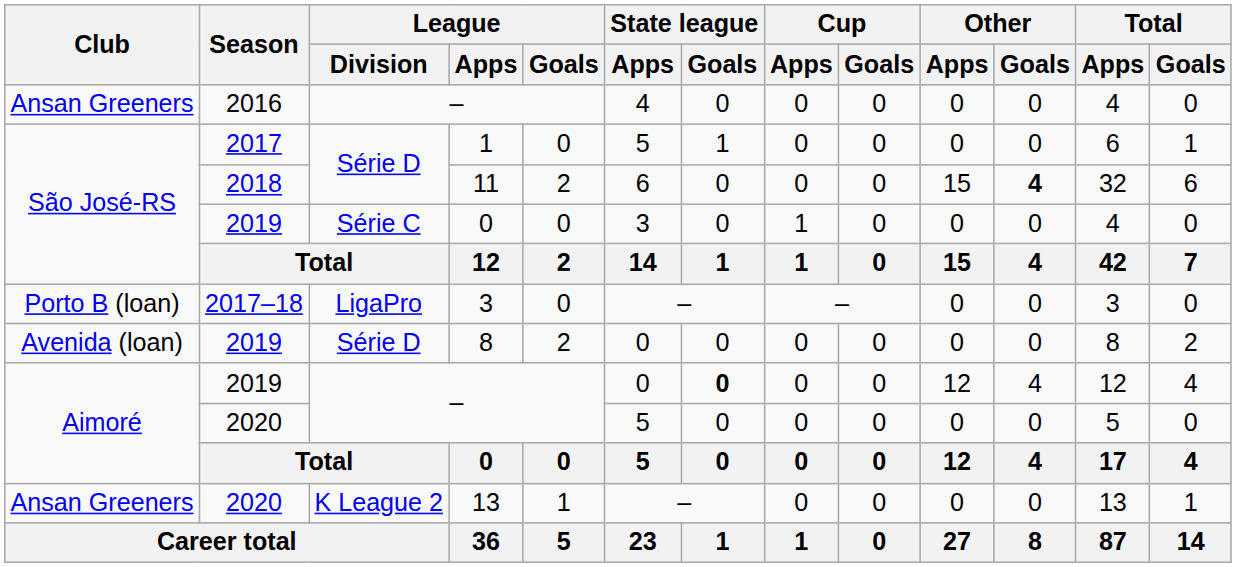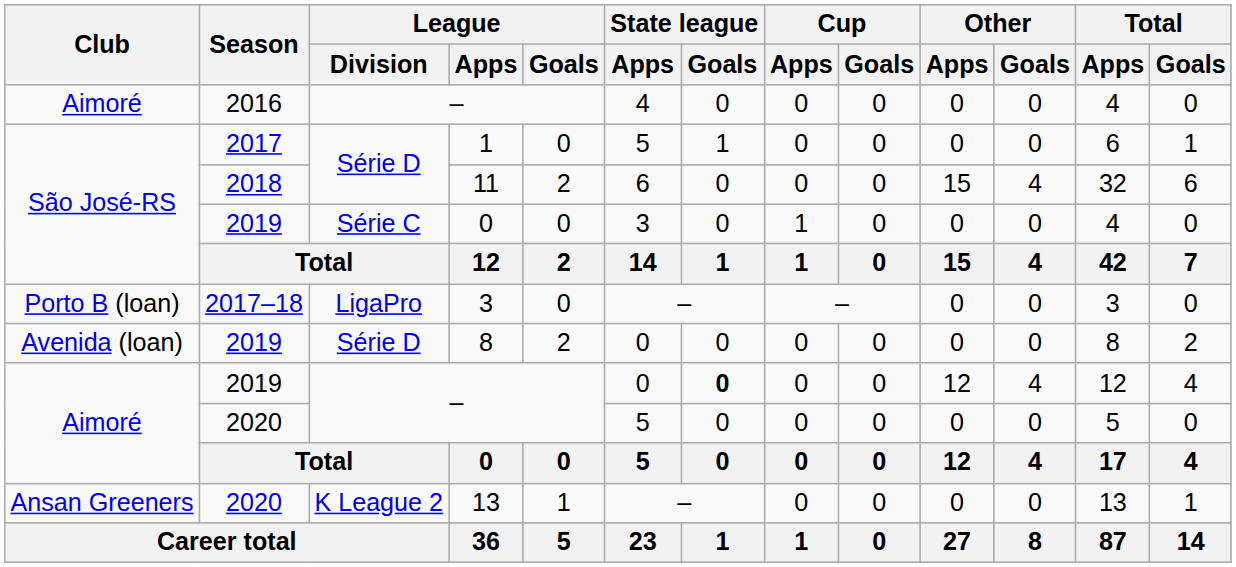2016 / – | Club: Ansan Greeners -> Aimoré
11 | Other / Goals: bold -> normal
